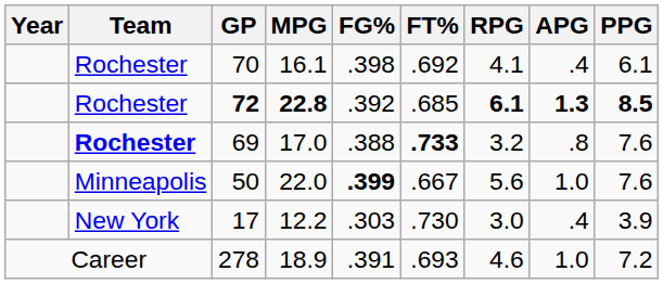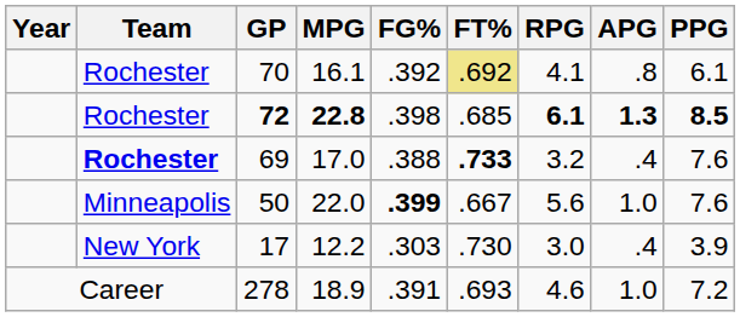70 | FG%: .398 -> .392
70 | FT%: no background -> khaki background
70 | APG: .4 -> .8
72 | FG%: .392 -> .398
69 | APG: .8 -> .4
